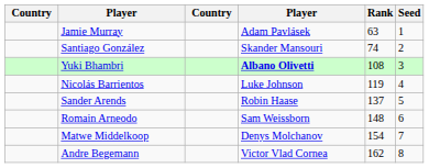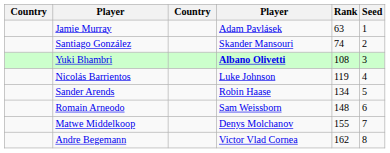Sander Arends | Rank: 137 -> 134
Matwe Middelkoop | Rank: 154 -> 155
